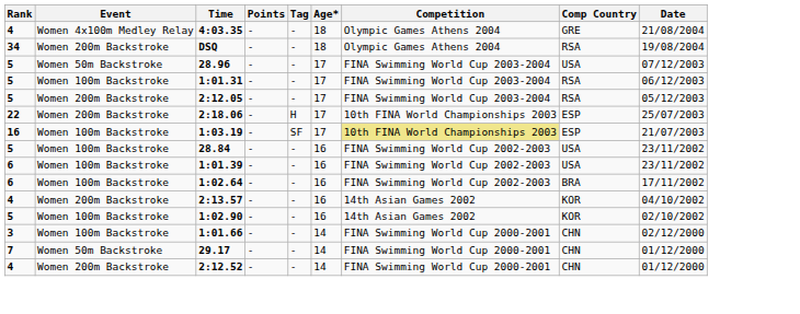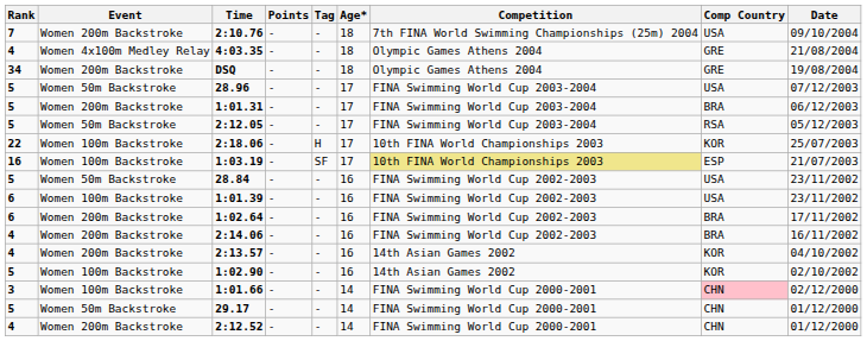+ row: 7 | Women 200m Backstroke | 2:10.76 | - | - | 18 | 7th FINA World Swimming Championships (25m) 2004 | USA | 09/10/2004
DSQ | Comp Country: RSA -> GRE
1:01.31 | Event: Women 100m Backstroke -> Women 200m Backstroke
1:01.31 | Comp Country: RSA -> BRA
2:12.05 | Event: Women 200m Backstroke -> Women 50m Backstroke
2:18.06 | Event: Women 200m Backstroke -> Women 100m Backstroke
2:18.06 | Comp Country: ESP -> KOR
28.84 | Event: Women 100m Backstroke -> Women 50m Backstroke
1:02.64 | Event: Women 100m Backstroke -> Women 200m Backstroke
+ row: 4 | Women 200m Backstroke | 2:14.06 | - | - | 16 | FINA Swimming World Cup 2002-2003 | BRA | 16/11/2002
1:01.66 | Comp Country: no background -> pink background
29.17 | Rank: 7 -> 5
